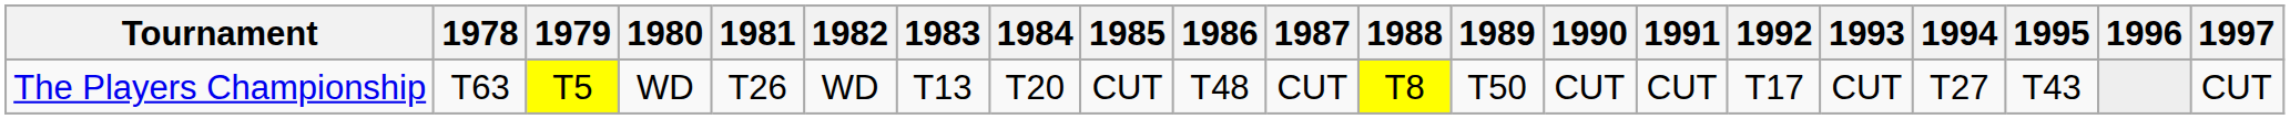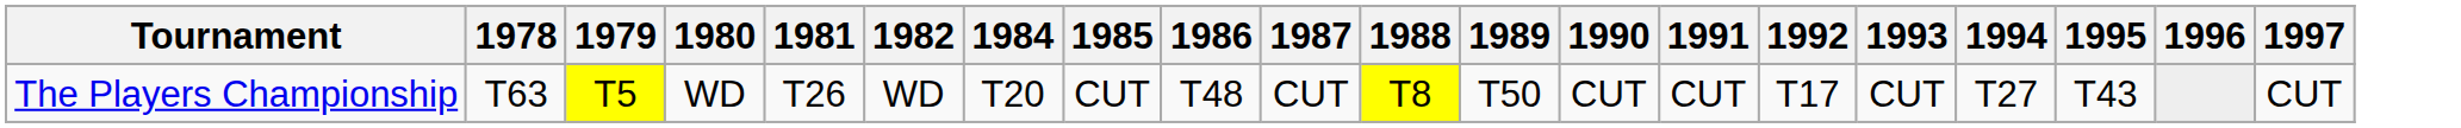- column: 1983 | T13
